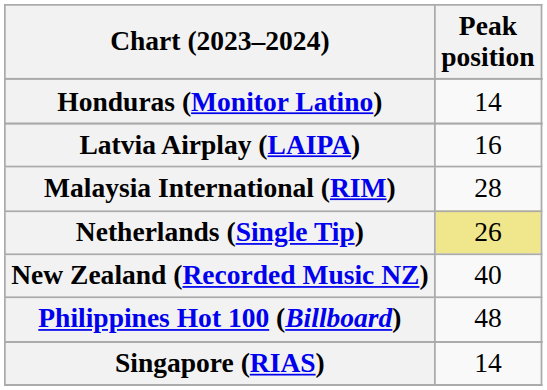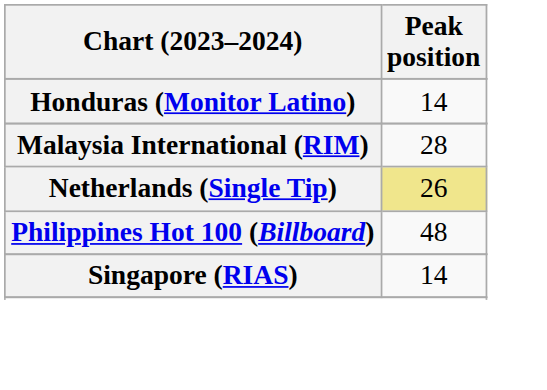- row: Latvia Airplay (LAIPA) | 16
- row: New Zealand (Recorded Music NZ) | 40
